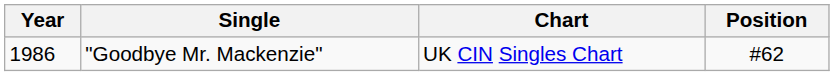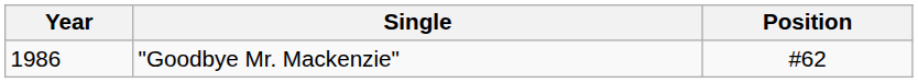- column: Chart | UK CIN Singles Chart
